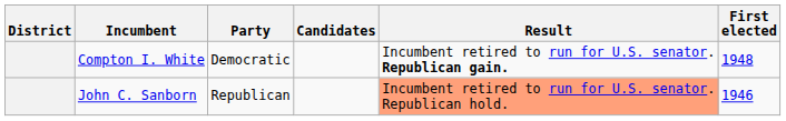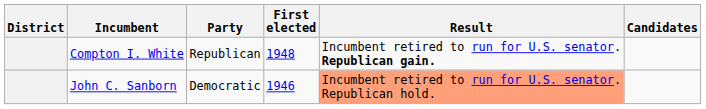columns swapped: First elected <-> Candidates
Compton I. White | Party: Democratic -> Republican
John C. Sanborn | Party: Republican -> Democratic
